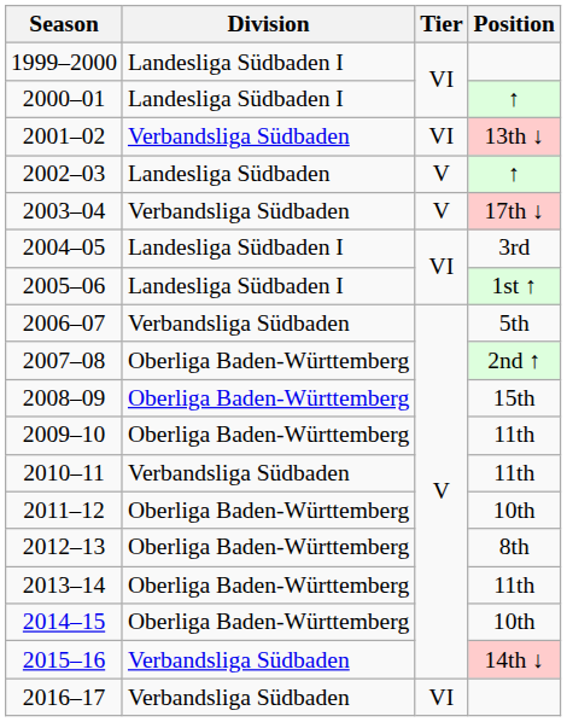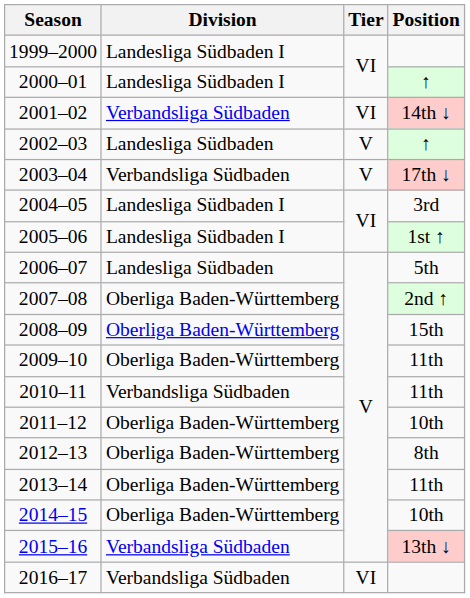2001–02 | Position: 13th ↓ -> 14th ↓
2006–07 | Division: Verbandsliga Südbaden -> Landesliga Südbaden
2015–16 | Position: 14th ↓ -> 13th ↓
